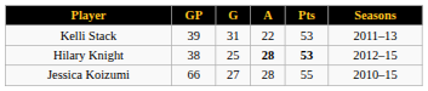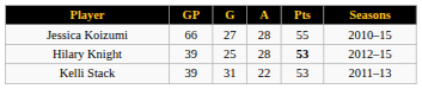rows swapped: Jessica Koizumi <-> Kelli Stack
Hilary Knight | GP: 38 -> 39
Hilary Knight | A: bold -> normal
